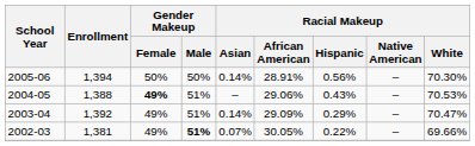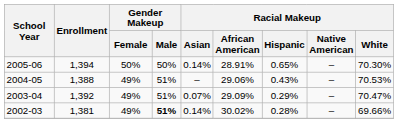2005-06 | Racial Makeup / Hispanic: 0.56% -> 0.65%
2004-05 | Gender Makeup / Female: bold -> normal
2003-04 | Racial Makeup / Asian: 0.14% -> 0.07%
2002-03 | Racial Makeup / Asian: 0.07% -> 0.14%
2002-03 | Racial Makeup / African American: 30.05% -> 30.02%
2002-03 | Racial Makeup / Hispanic: 0.22% -> 0.28%
